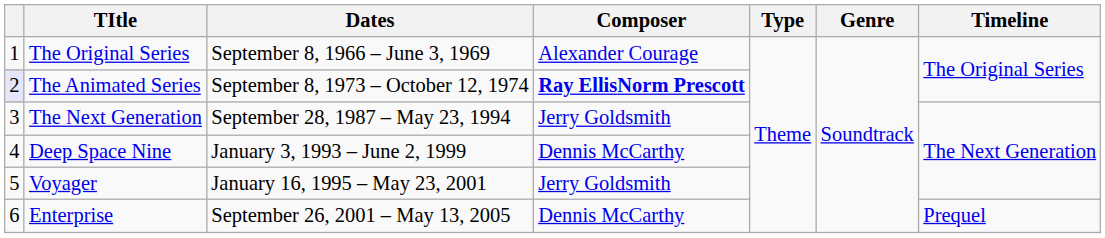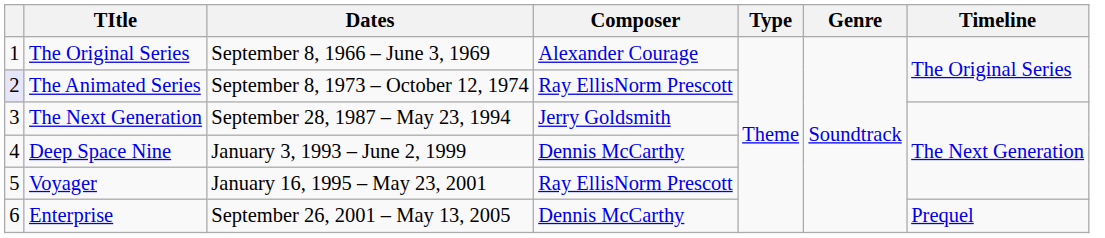The Animated Series | Composer: bold -> normal
Voyager | Composer: Jerry Goldsmith -> Ray EllisNorm Prescott
